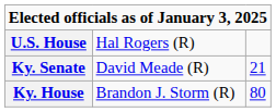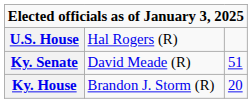Ky. Senate | column 3: 21 -> 51
Ky. House | column 3: 80 -> 20
